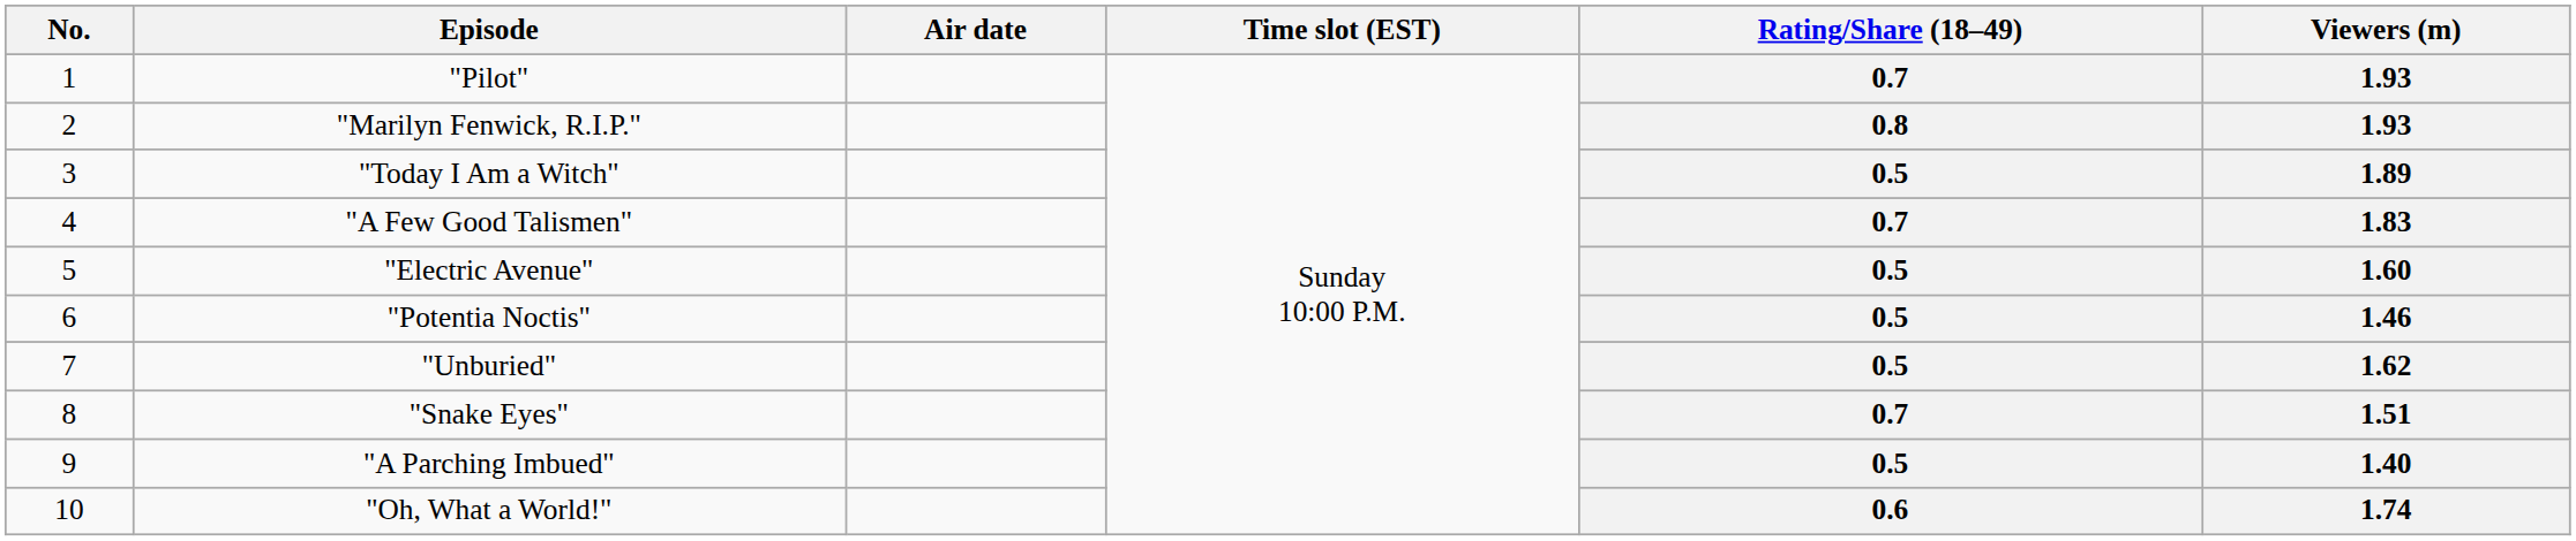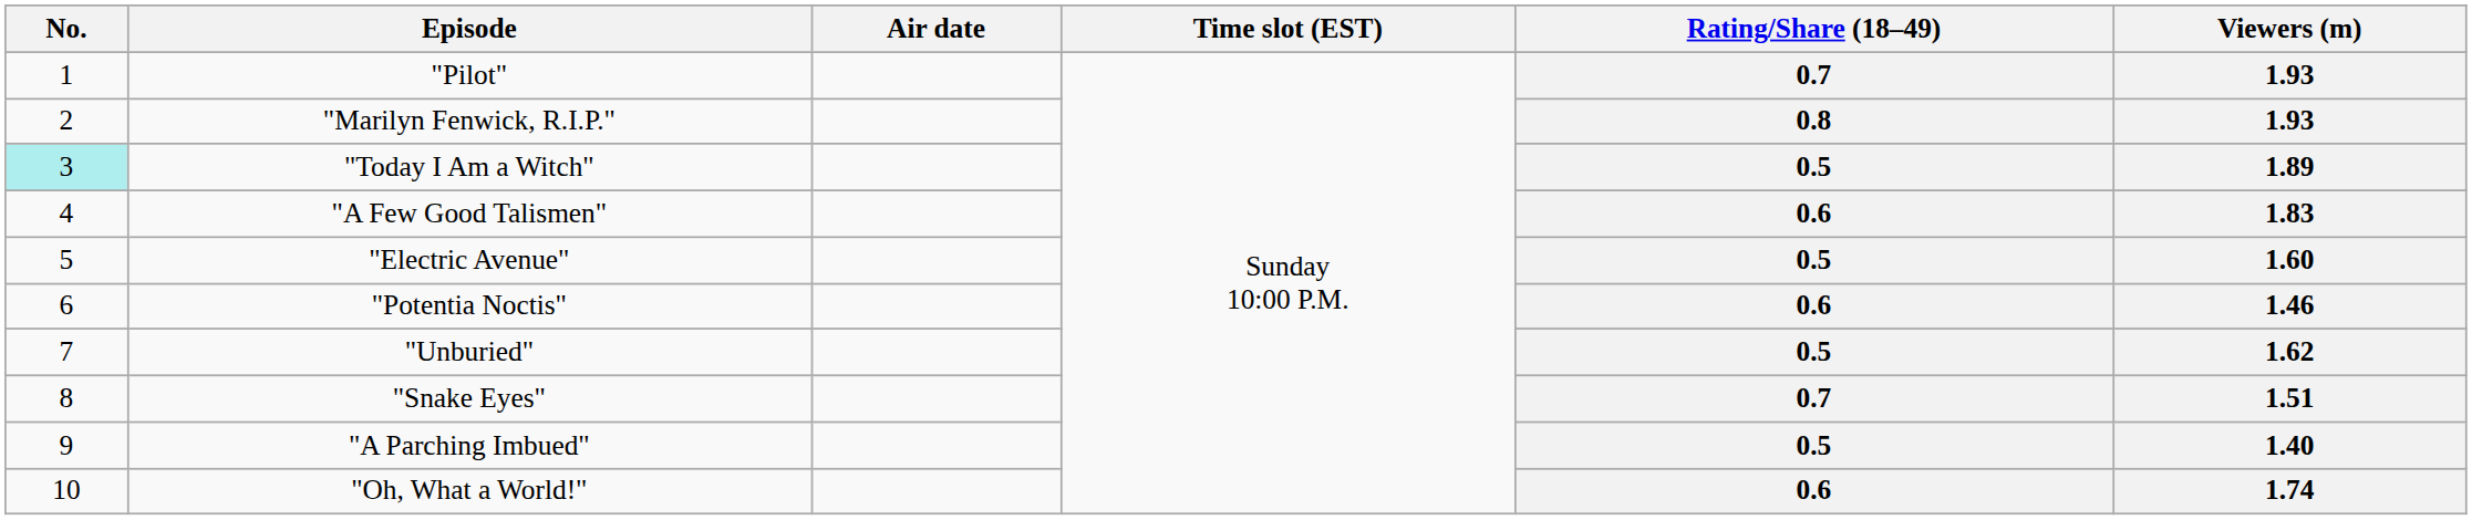"Today I Am a Witch" | No.: no background -> paleturquoise background
"A Few Good Talismen" | Rating/Share (18–49): 0.7 -> 0.6
"Potentia Noctis" | Rating/Share (18–49): 0.5 -> 0.6
